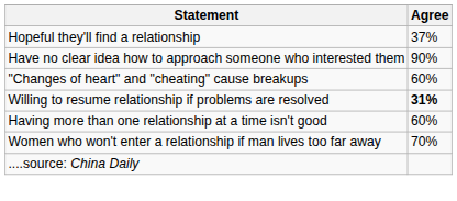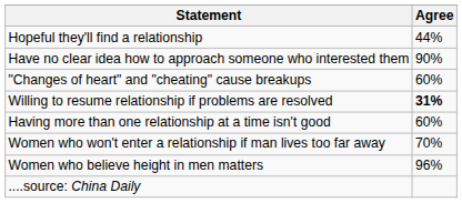Hopeful they'll find a relationship | Agree: 37% -> 44%
+ row: Women who believe height in men matters | 96%
